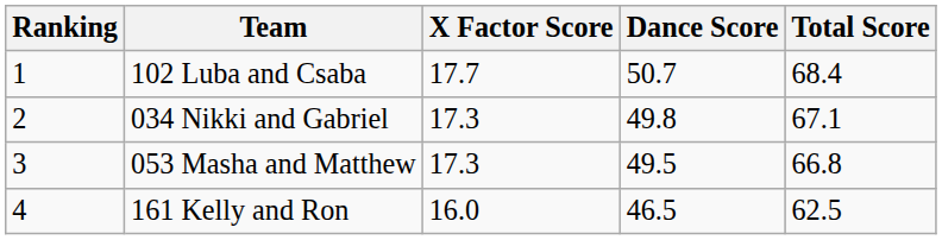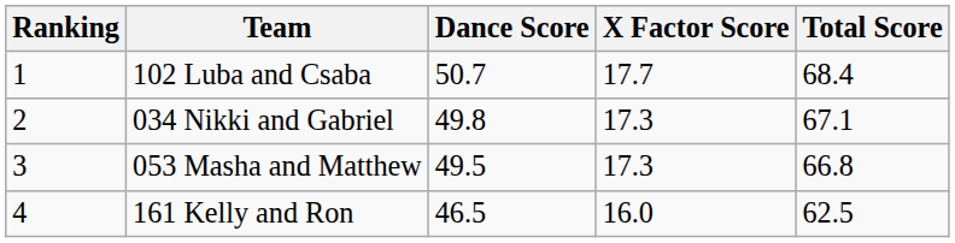columns swapped: Dance Score <-> X Factor Score
